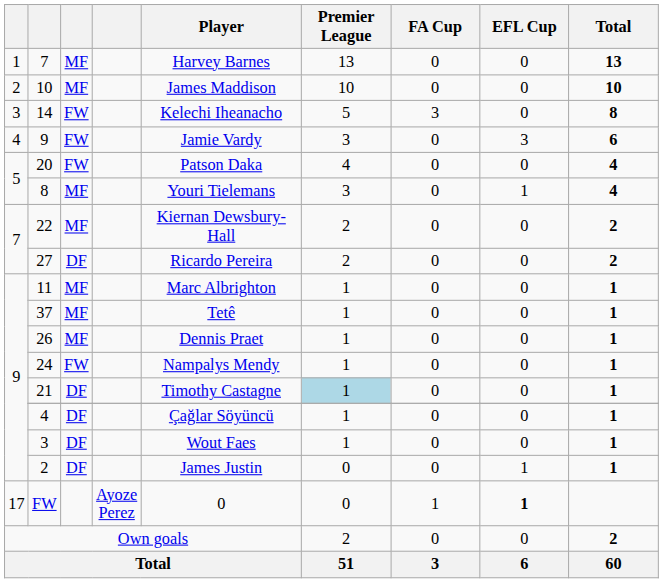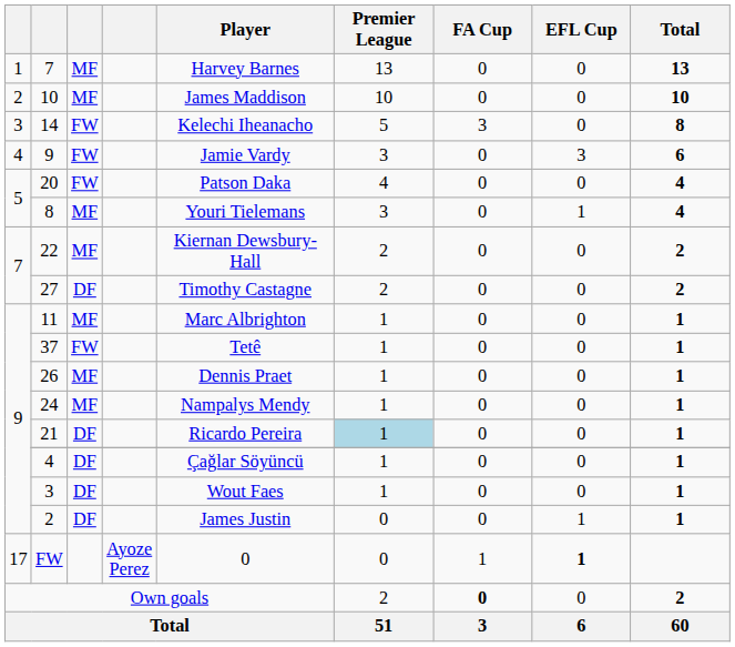27 | Player: Ricardo Pereira -> Timothy Castagne
37 | column 3: MF -> FW
24 | column 3: FW -> MF
21 | Player: Timothy Castagne -> Ricardo Pereira
Own goals | FA Cup: normal -> bold
